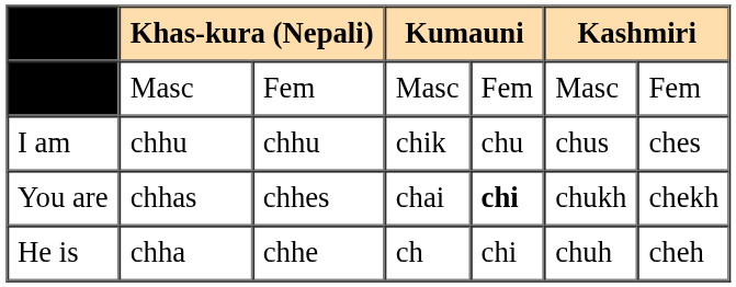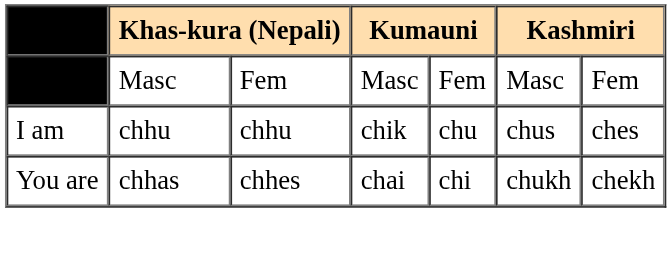You are | column 5: bold -> normal
- row: He is | chha | chhe | ch | chi | chuh | cheh
